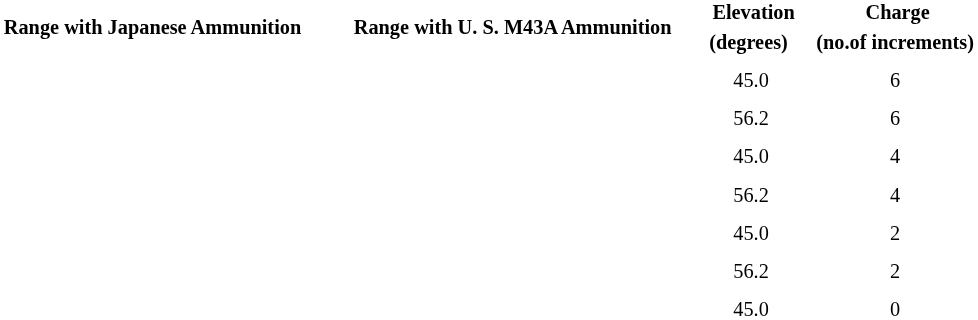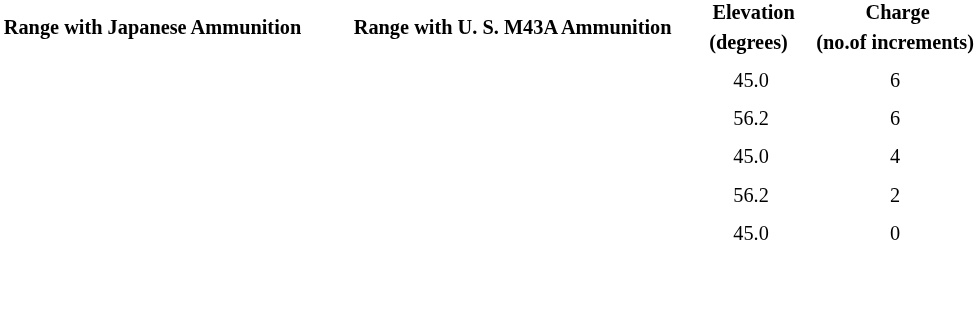- row: 56.2 | 4
- row: 45.0 | 2
